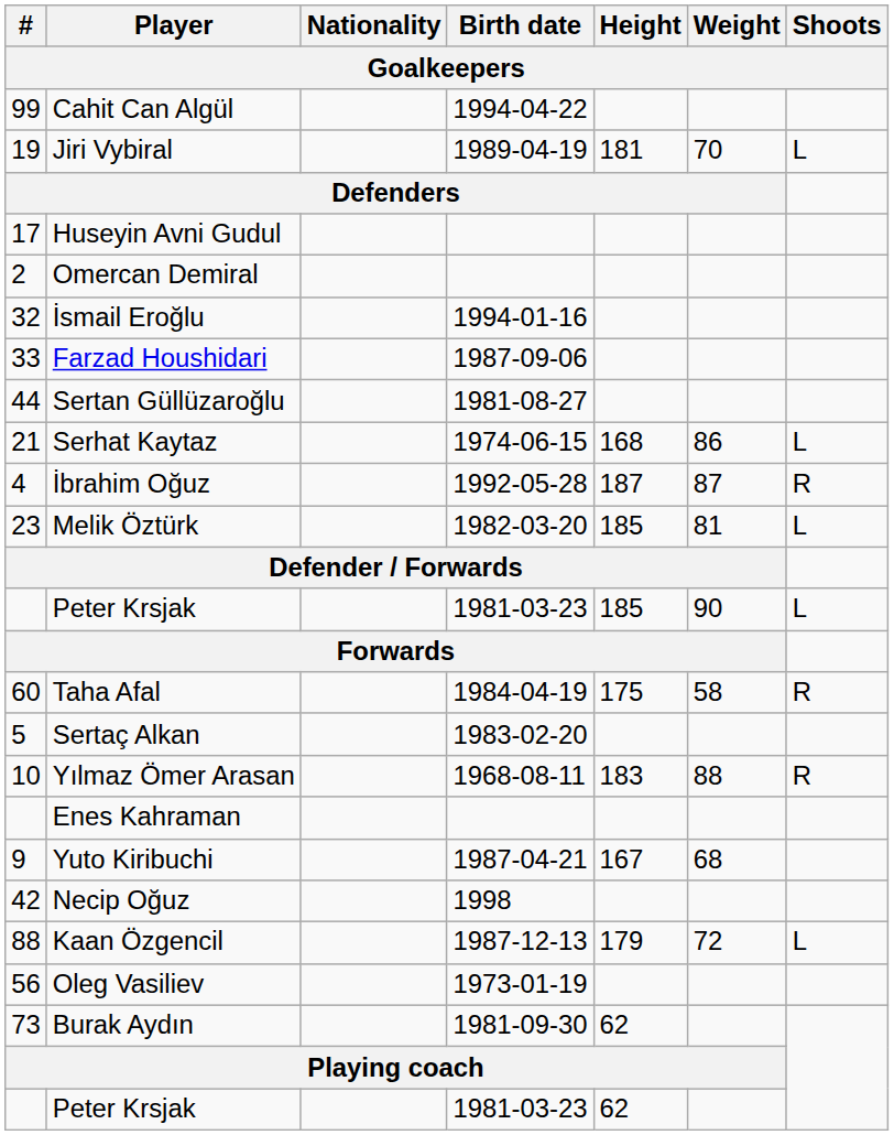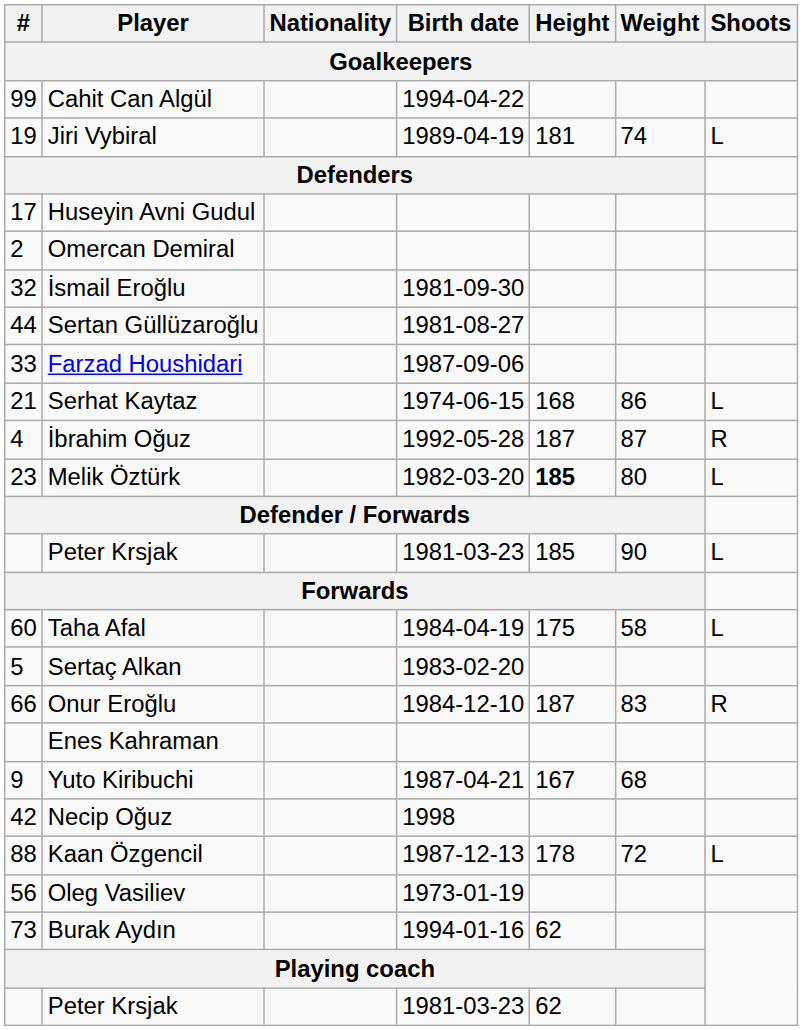Jiri Vybiral | Weight: 70 -> 74
İsmail Eroğlu | Birth date: 1994-01-16 -> 1981-09-30
rows swapped: Sertan Güllüzaroğlu <-> Farzad Houshidari
Melik Öztürk | Height: normal -> bold
Melik Öztürk | Weight: 81 -> 80
Taha Afal | Shoots: R -> L
- row: 10 | Yılmaz Ömer Arasan | 1968-08-11 | 183 | 88 | R
+ row: 66 | Onur Eroğlu | 1984-12-10 | 187 | 83 | R
Kaan Özgencil | Height: 179 -> 178
Burak Aydın | Birth date: 1981-09-30 -> 1994-01-16
